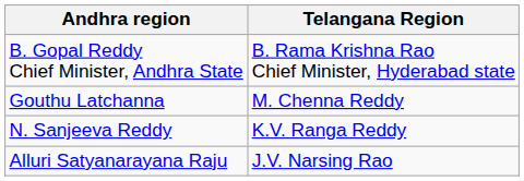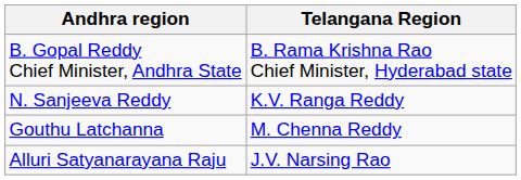rows swapped: N. Sanjeeva Reddy <-> Gouthu Latchanna
